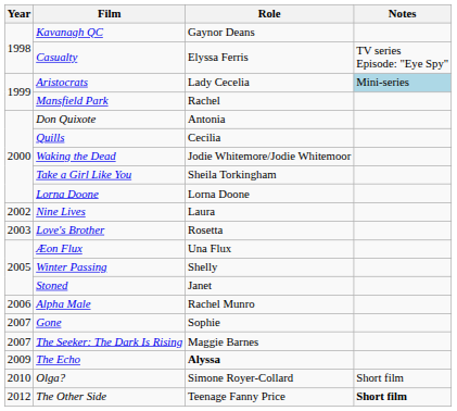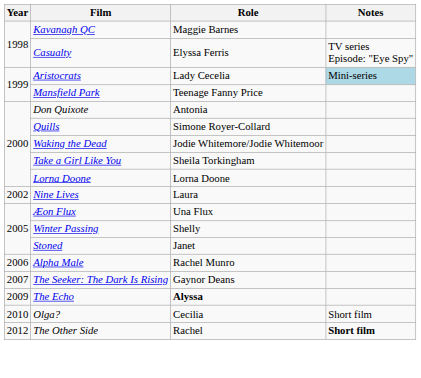Kavanagh QC | Role: Gaynor Deans -> Maggie Barnes
Mansfield Park | Role: Rachel -> Teenage Fanny Price
Quills | Role: Cecilia -> Simone Royer-Collard
- row: 2003 | Love's Brother | Rosetta
- row: 2007 | Gone | Sophie
The Seeker: The Dark Is Rising | Role: Maggie Barnes -> Gaynor Deans
Olga? | Role: Simone Royer-Collard -> Cecilia
The Other Side | Role: Teenage Fanny Price -> Rachel
